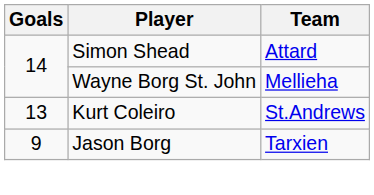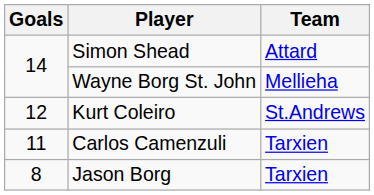Kurt Coleiro | Goals: 13 -> 12
+ row: 11 | Carlos Camenzuli | Tarxien
Jason Borg | Goals: 9 -> 8
